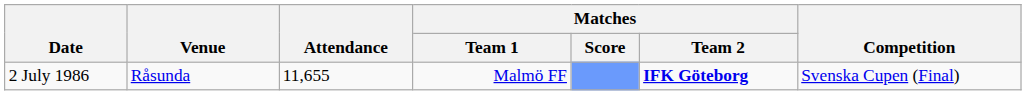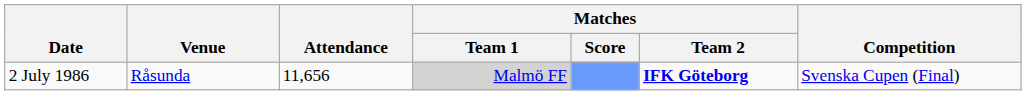2 July 1986 | Attendance: 11,655 -> 11,656
2 July 1986 | Matches / Team 1: no background -> lightgrey background
